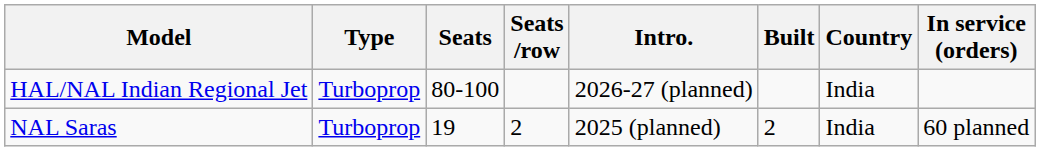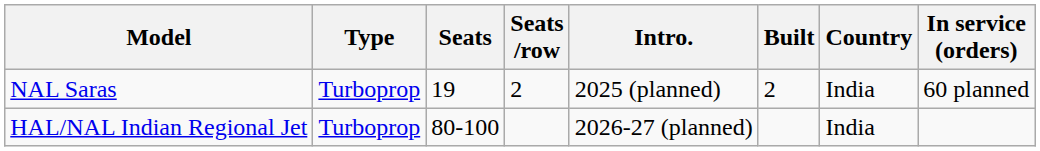rows swapped: NAL Saras <-> HAL/NAL Indian Regional Jet
